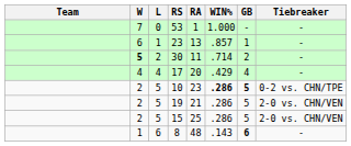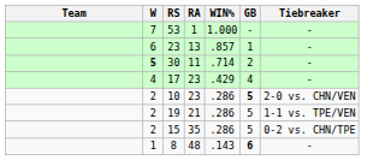- column: L | 0 | 1 | 2 | 4 | 5 | 5 | 5 | 6
17 | RA: 20 -> 23
10 | WIN%: bold -> normal
10 | Tiebreaker: 0-2 vs. CHN/TPE -> 2-0 vs. CHN/VEN
19 | Tiebreaker: 2-0 vs. CHN/VEN -> 1-1 vs. TPE/VEN
15 | RA: 25 -> 35
15 | Tiebreaker: 2-0 vs. CHN/VEN -> 0-2 vs. CHN/TPE
